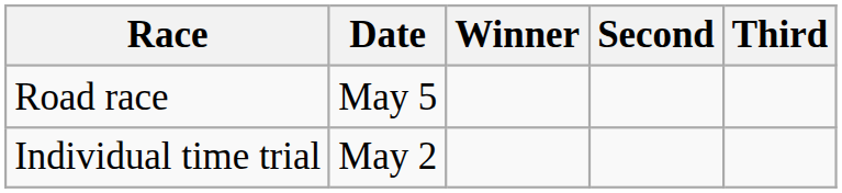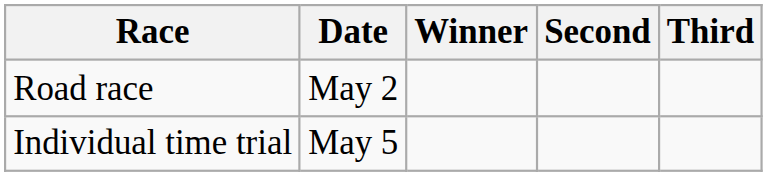Road race | Date: May 5 -> May 2
Individual time trial | Date: May 2 -> May 5
